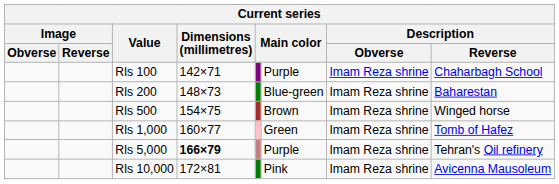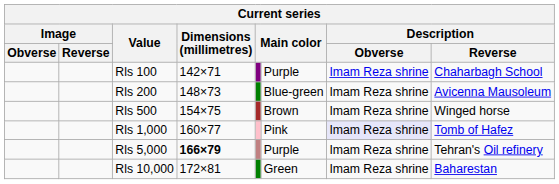Rls 200 | Description / Reverse: Baharestan -> Avicenna Mausoleum
Rls 1,000 | column 6: Green -> Pink
Rls 1,000 | Description / Obverse: no background -> lavender background
Rls 10,000 | column 6: Pink -> Green
Rls 10,000 | Description / Reverse: Avicenna Mausoleum -> Baharestan
